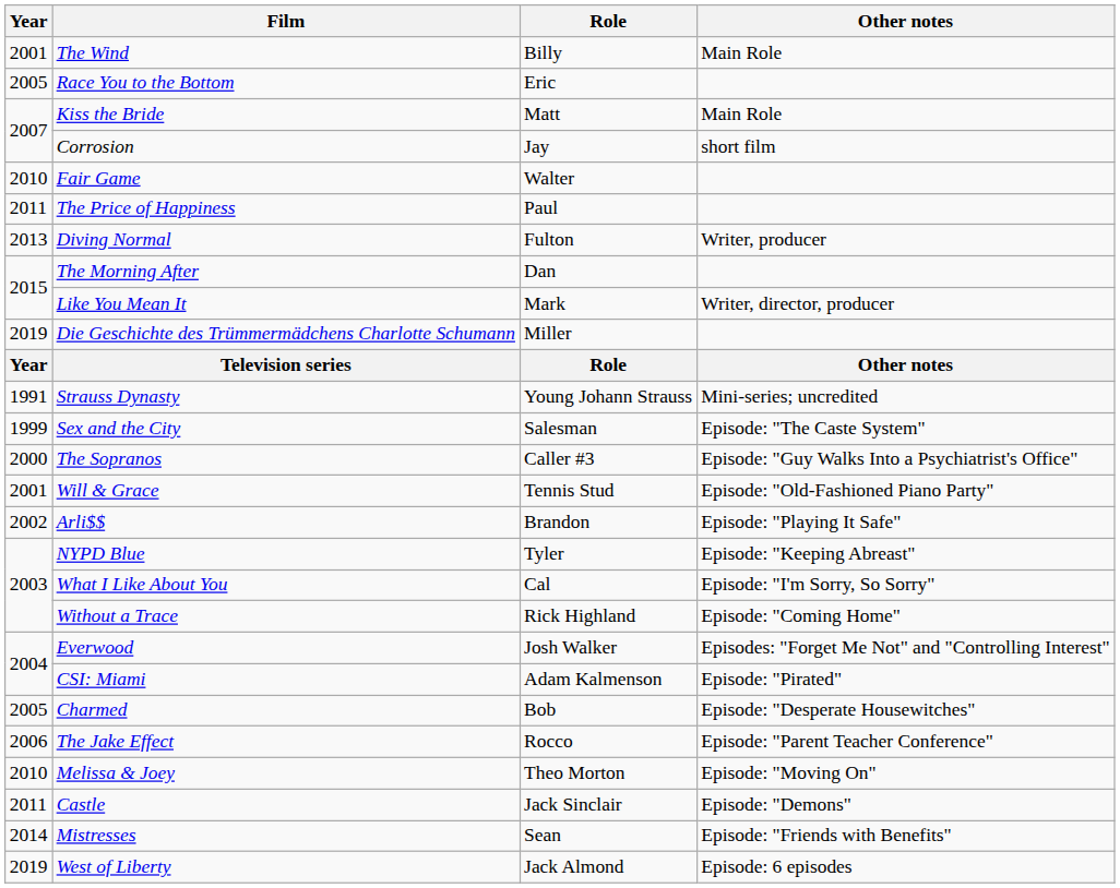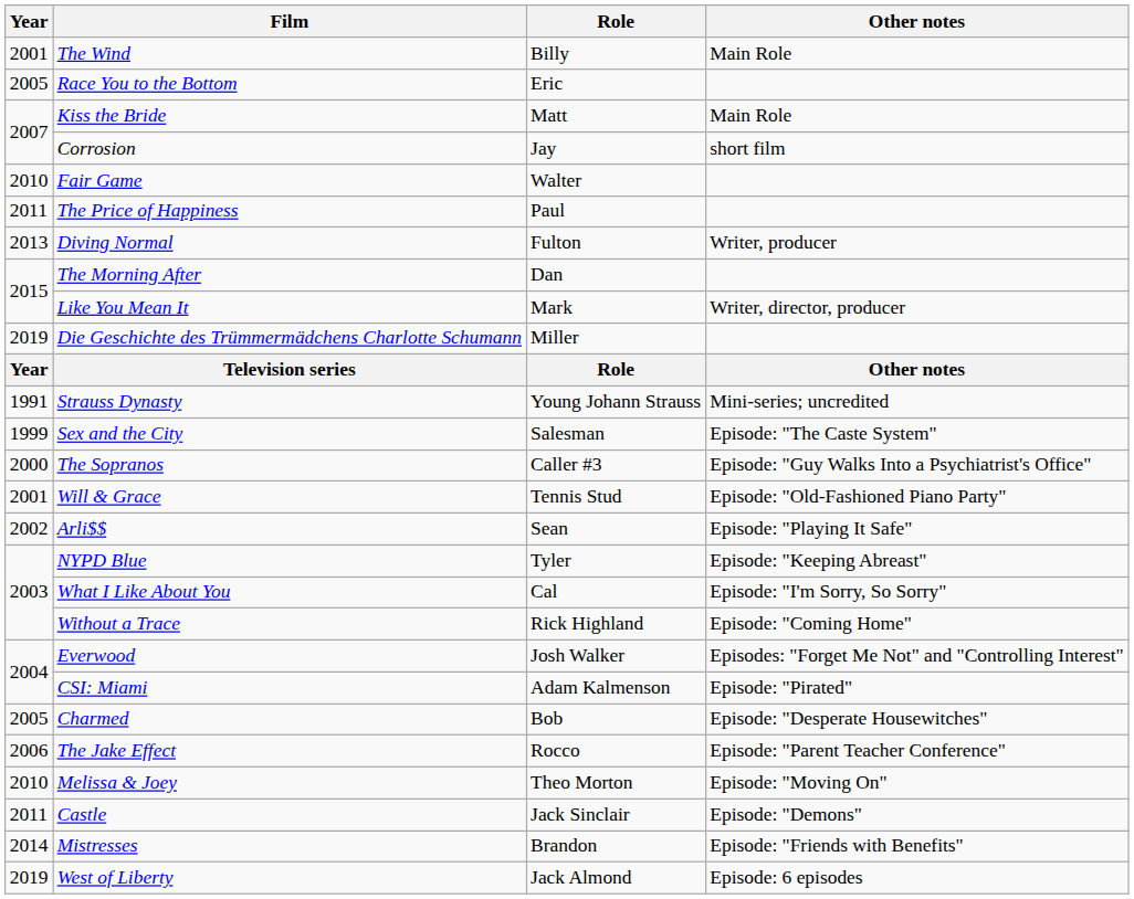Arli$$ | Role: Brandon -> Sean
Mistresses | Role: Sean -> Brandon
